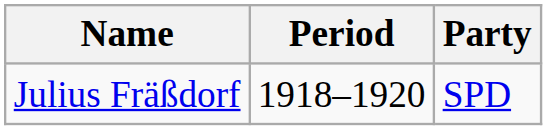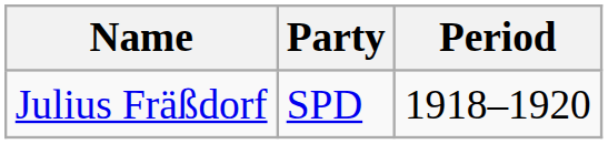columns swapped: Period <-> Party
